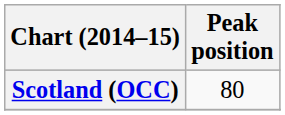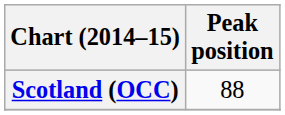Scotland (OCC) | Peak position: 80 -> 88
